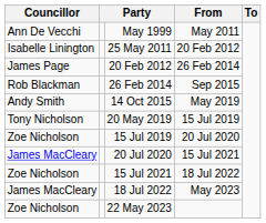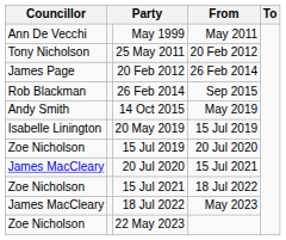25 May 2011 | Councillor: Isabelle Linington -> Tony Nicholson
20 May 2019 | Councillor: Tony Nicholson -> Isabelle Linington
